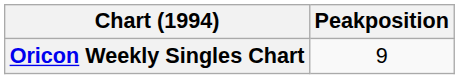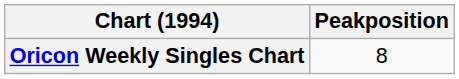Oricon Weekly Singles Chart | Peakposition: 9 -> 8
